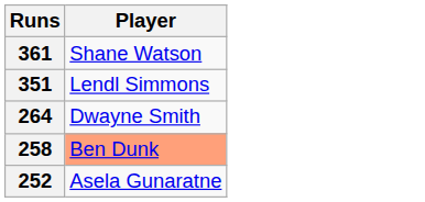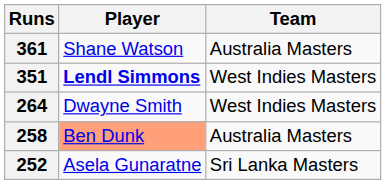+ column: Team | Australia Masters | West Indies Masters | West Indies Masters | Australia Masters | Sri Lanka Masters
351 | Player: normal -> bold
